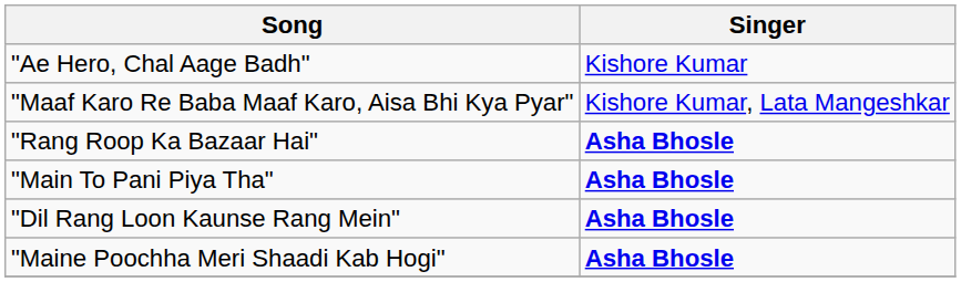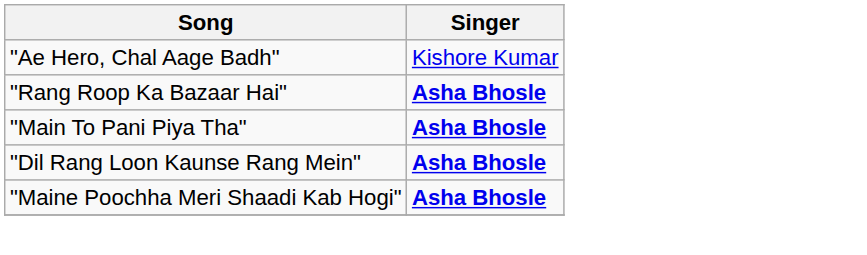- row: "Maaf Karo Re Baba Maaf Karo, Aisa Bhi Kya Pyar" | Kishore Kumar, Lata Mangeshkar
